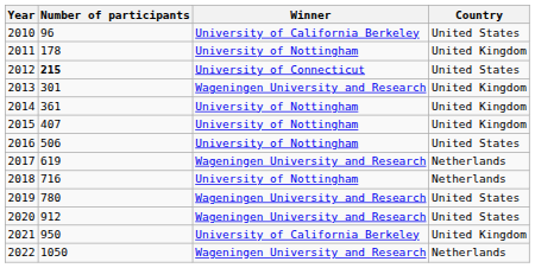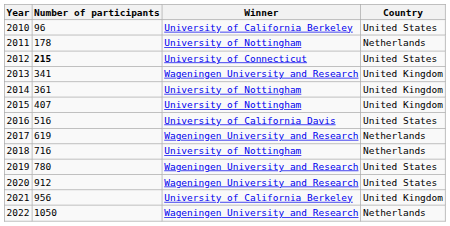2011 | Country: United Kingdom -> Netherlands
2013 | Number of participants: 301 -> 341
2016 | Number of participants: 506 -> 516
2016 | Winner: University of Nottingham -> University of California Davis
2021 | Number of participants: 950 -> 956
